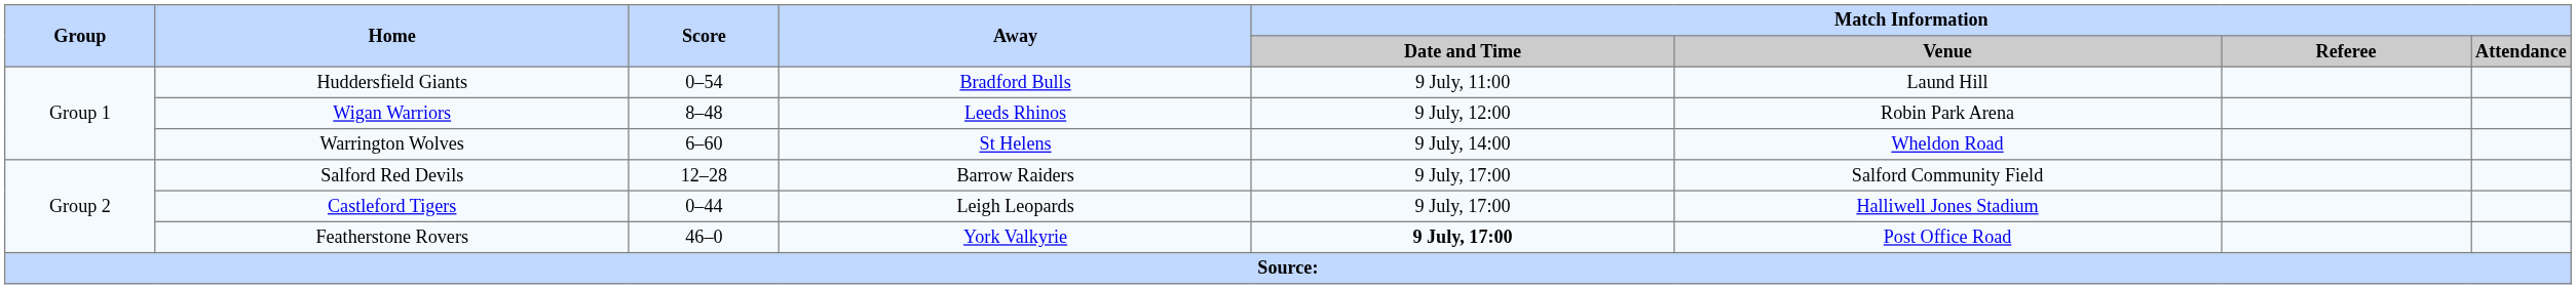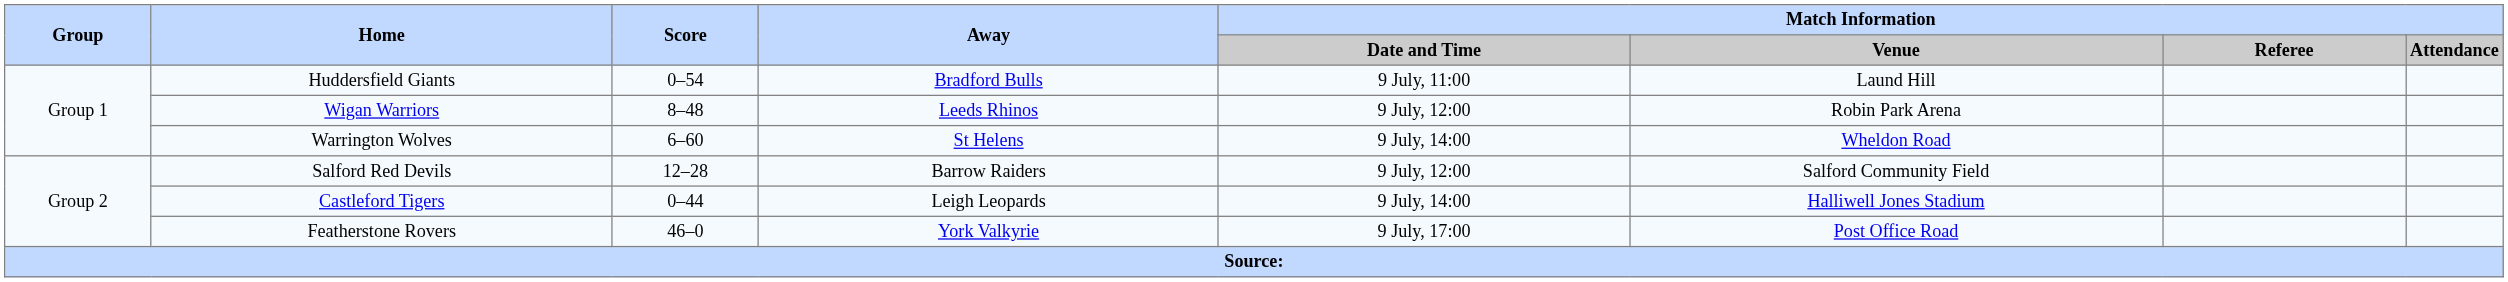Salford Red Devils | Match Information / Date and Time: 9 July, 17:00 -> 9 July, 12:00
Castleford Tigers | Match Information / Date and Time: 9 July, 17:00 -> 9 July, 14:00
Featherstone Rovers | Match Information / Date and Time: bold -> normal
